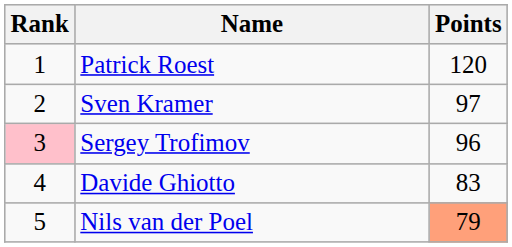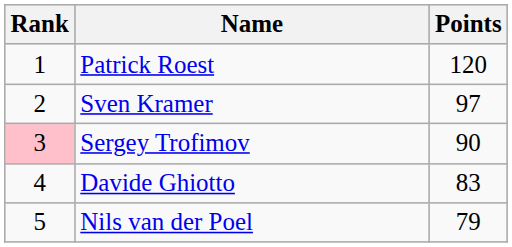Sergey Trofimov | Points: 96 -> 90
Nils van der Poel | Points: lightsalmon background -> no background
